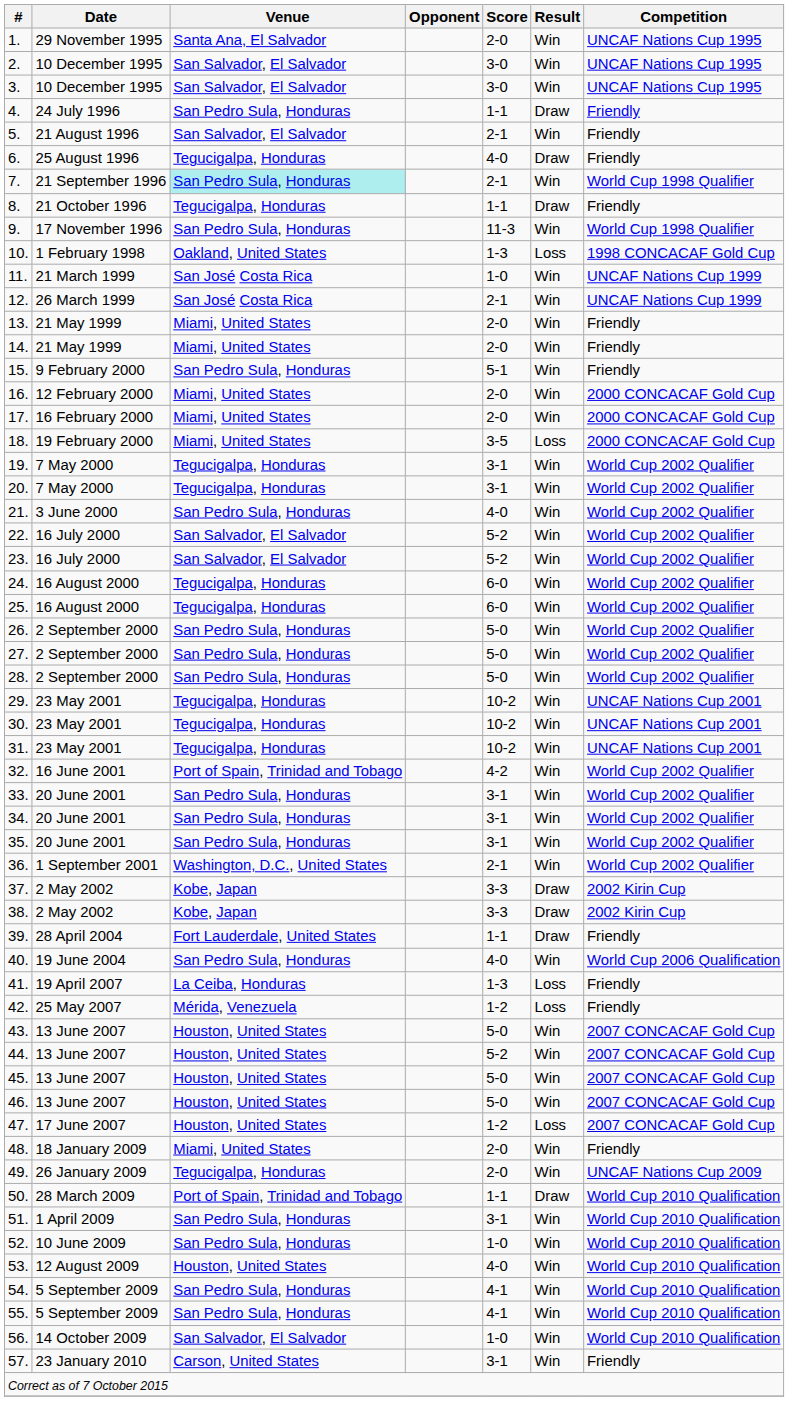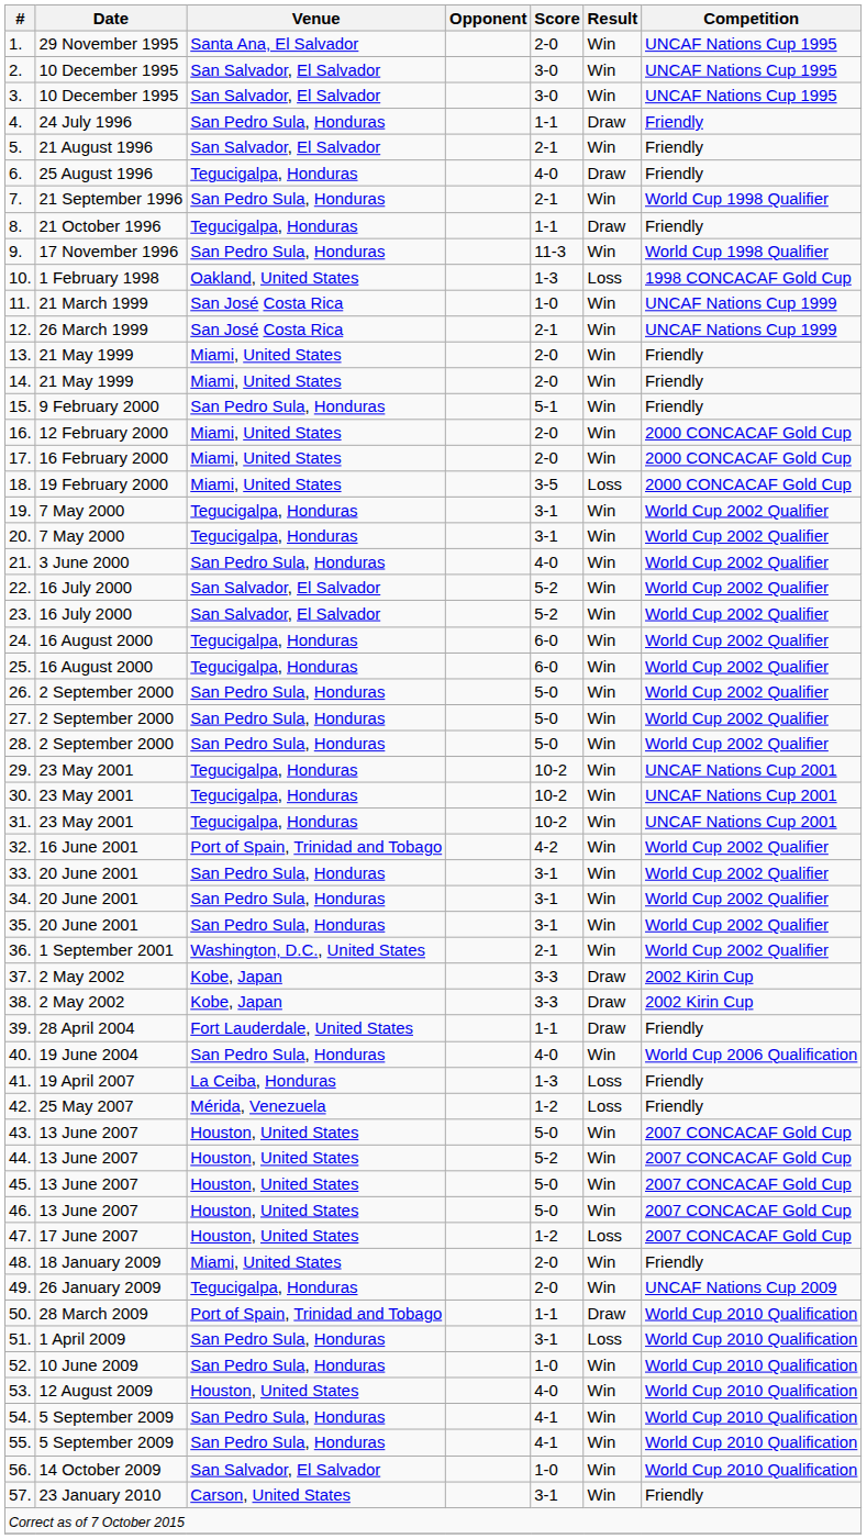7. | Venue: paleturquoise background -> no background
51. | Result: Win -> Loss
